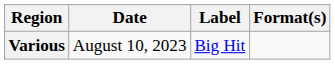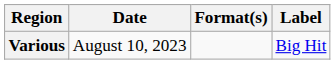columns swapped: Format(s) <-> Label
